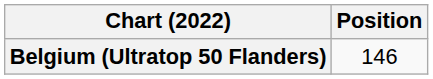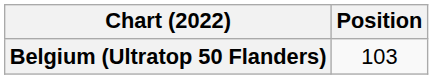Belgium (Ultratop 50 Flanders) | Position: 146 -> 103
